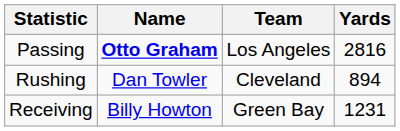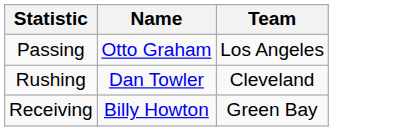- column: Yards | 2816 | 894 | 1231
Passing | Name: bold -> normal
